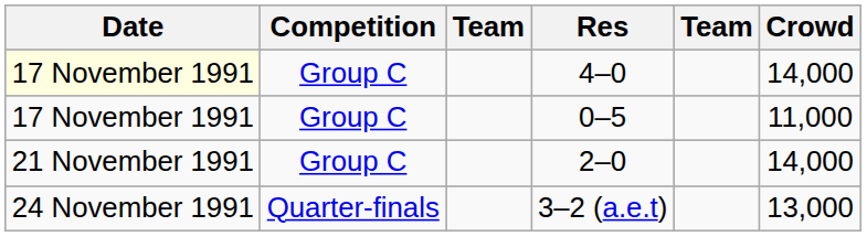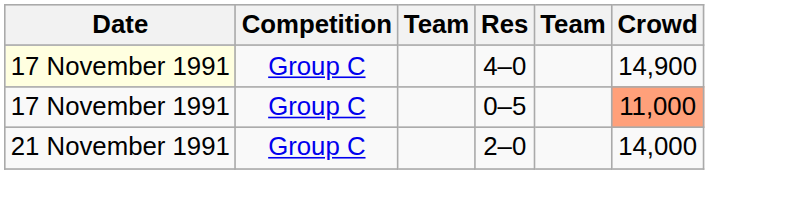4–0 | Crowd: 14,000 -> 14,900
0–5 | Crowd: no background -> lightsalmon background
- row: 24 November 1991 | Quarter-finals | 3–2 (a.e.t) | 13,000
